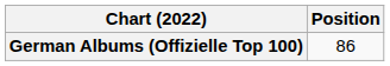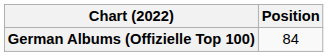German Albums (Offizielle Top 100) | Position: 86 -> 84
